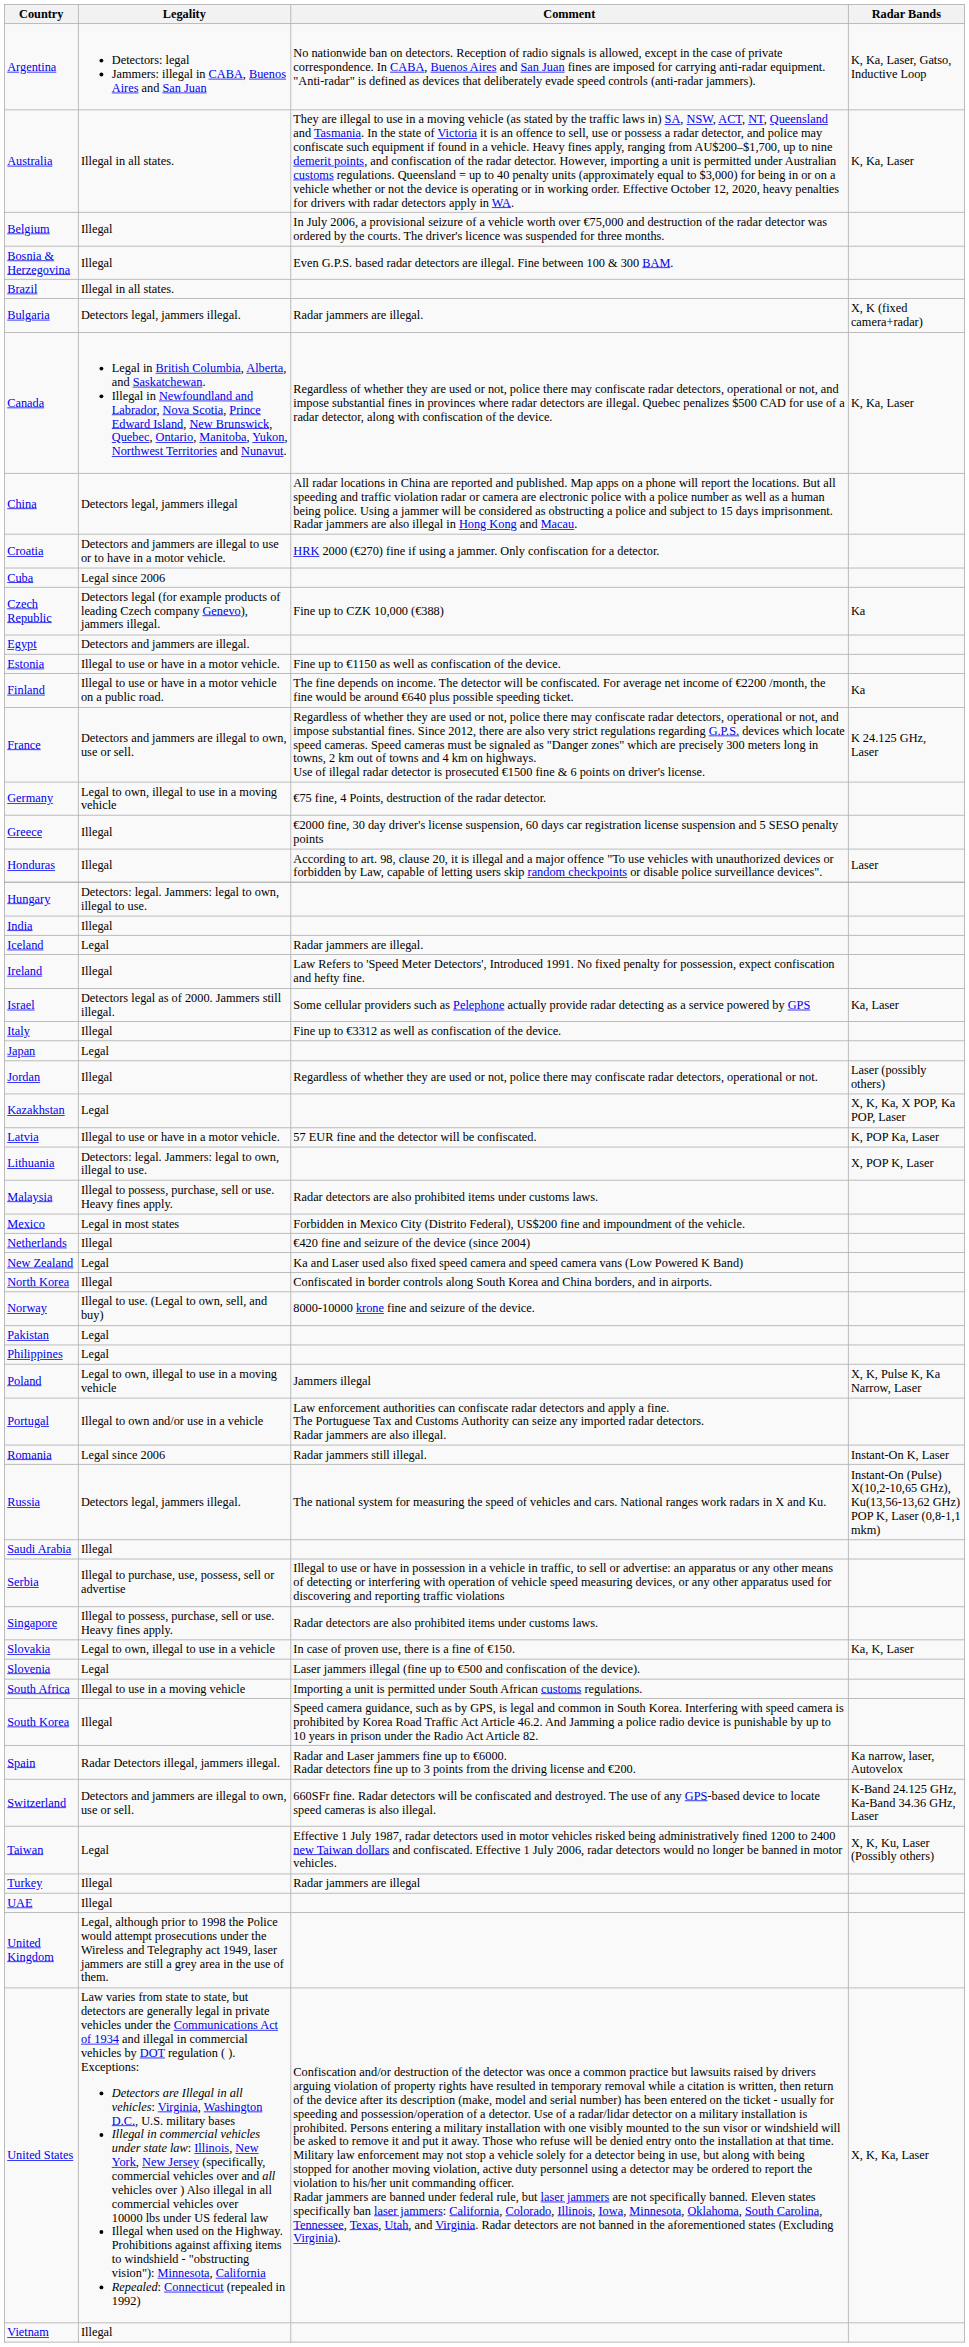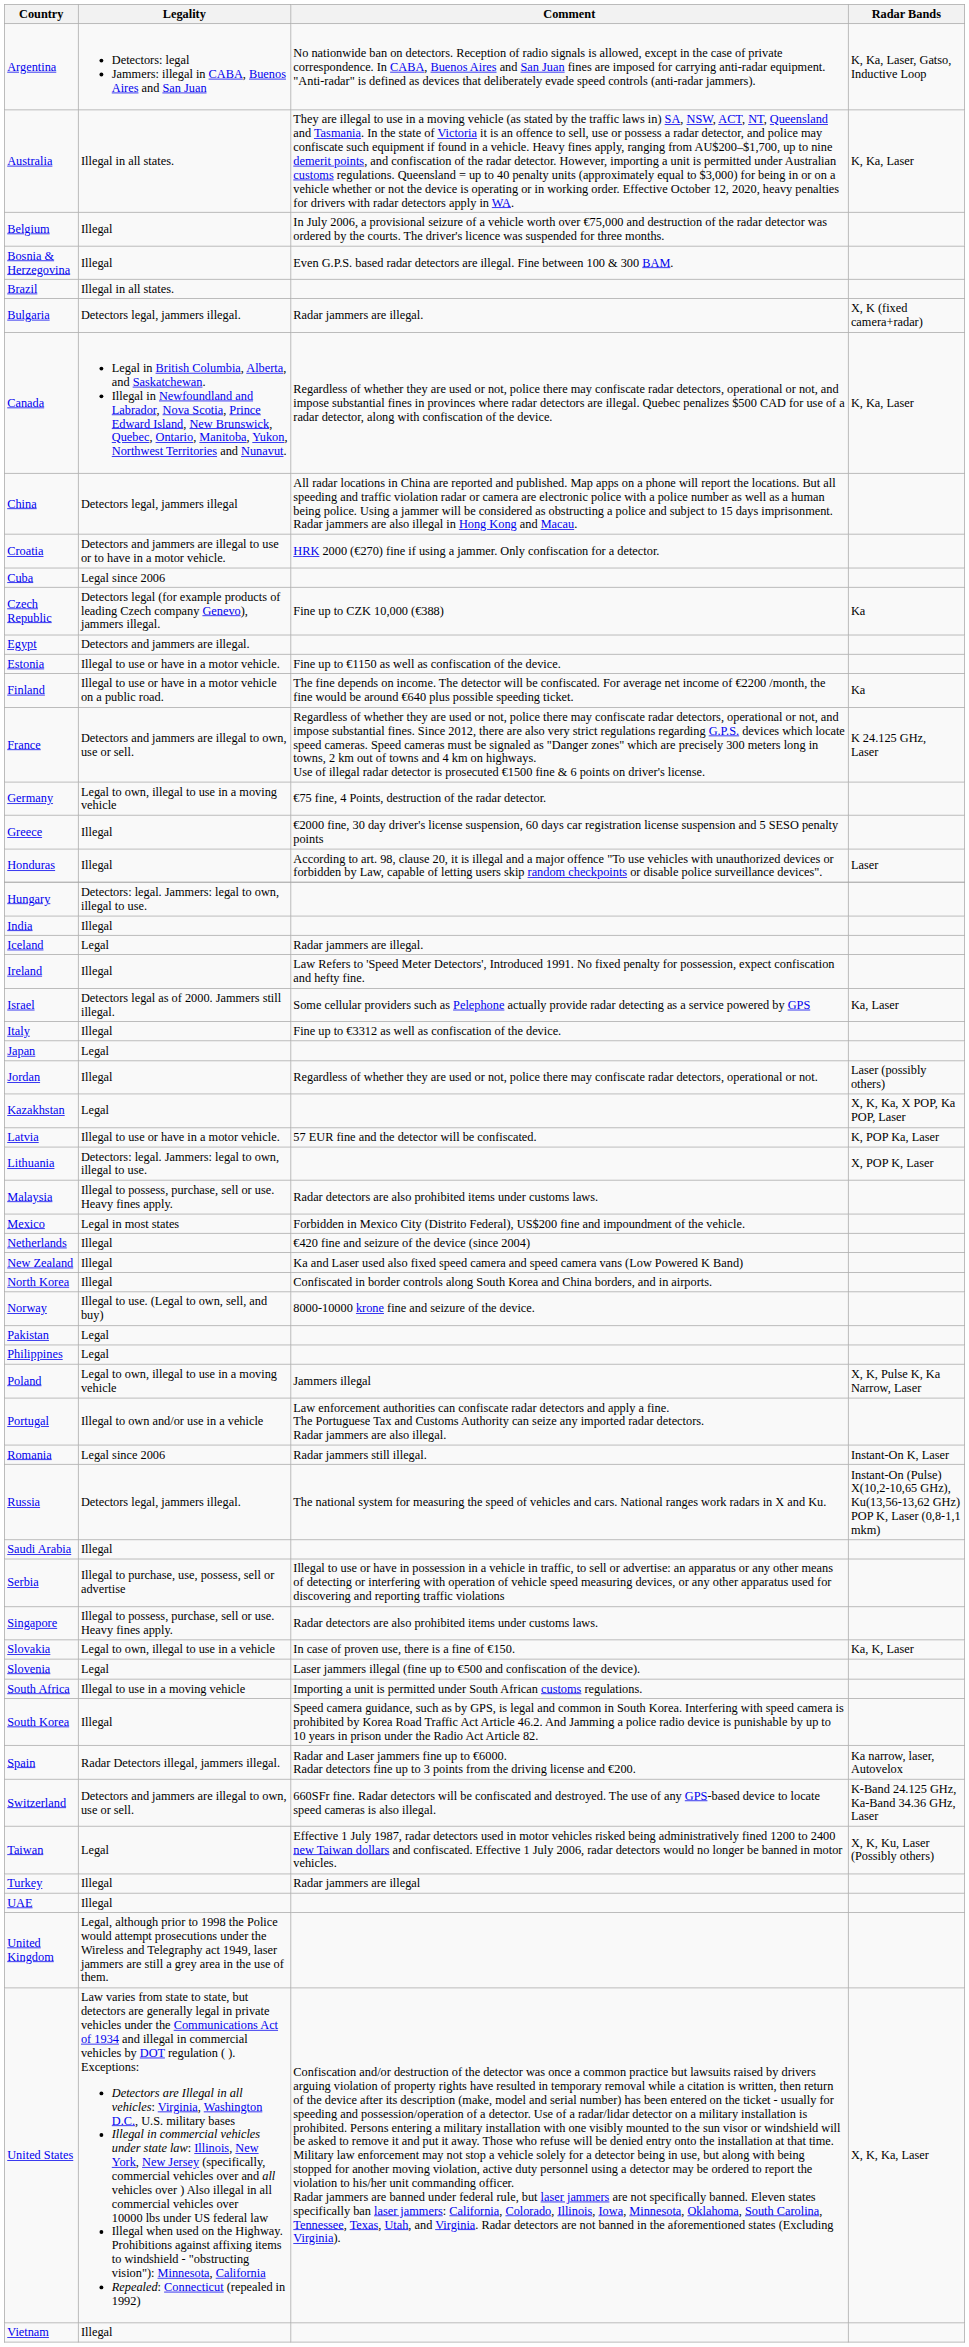New Zealand | Legality: Legal -> Illegal
